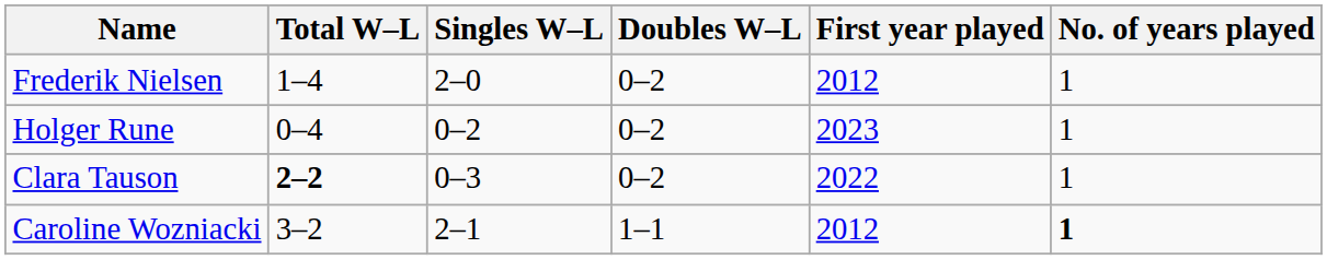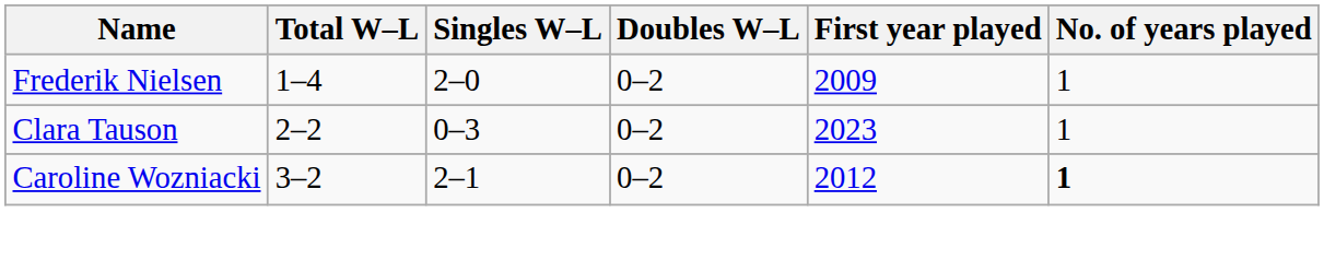Frederik Nielsen | First year played: 2012 -> 2009
- row: Holger Rune | 0–4 | 0–2 | 0–2 | 2023 | 1
Clara Tauson | Total W–L: bold -> normal
Clara Tauson | First year played: 2022 -> 2023
Caroline Wozniacki | Doubles W–L: 1–1 -> 0–2
